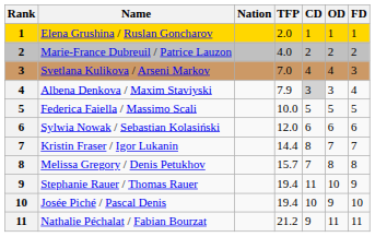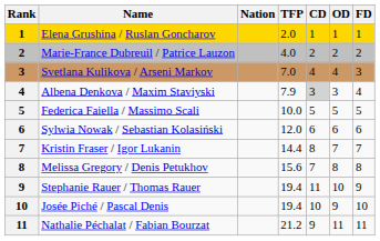Melissa Gregory / Denis Petukhov | TFP: 15.7 -> 15.6
